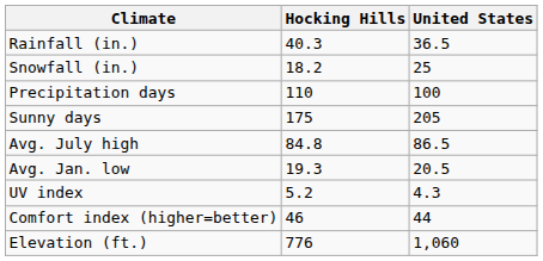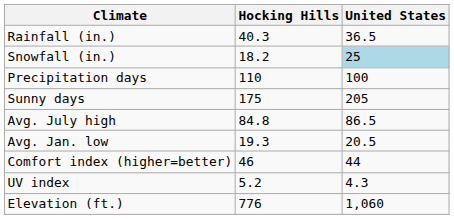Snowfall (in.) | United States: no background -> lightblue background
rows swapped: Comfort index (higher=better) <-> UV index
